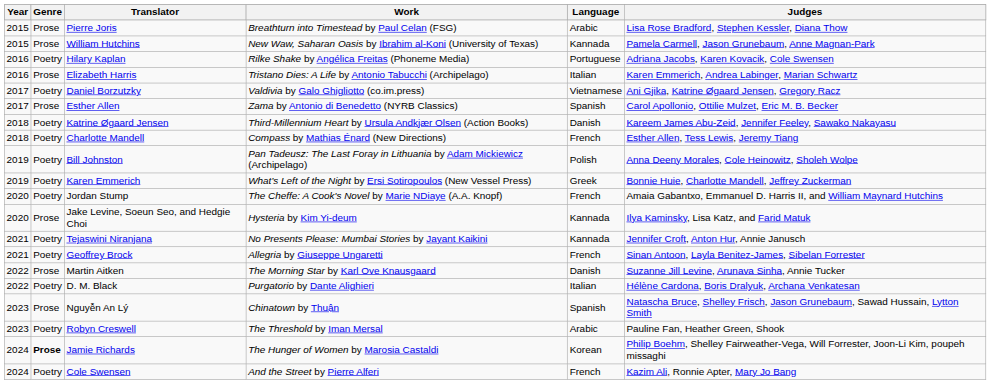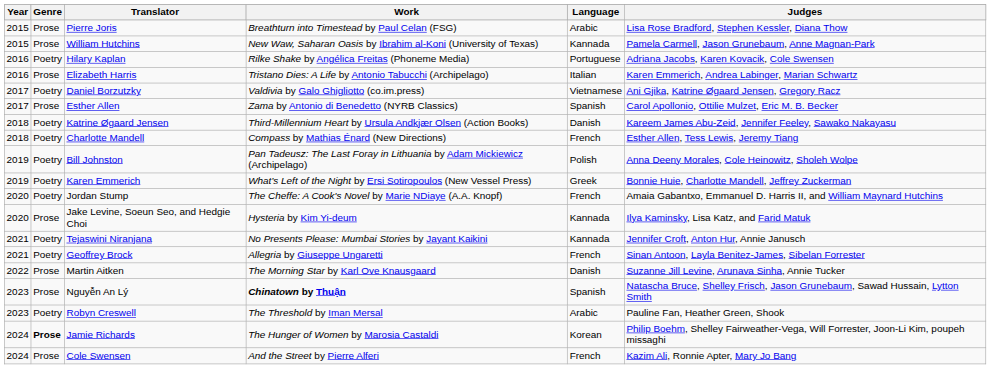- row: 2022 | Poetry | D. M. Black | Purgatorio by Dante Alighieri | Italian | Hélène Cardona, Boris Dralyuk, Archana Venkatesan
Nguyễn An Lý | Work: normal -> bold
Cole Swensen | Genre: Poetry -> Prose
